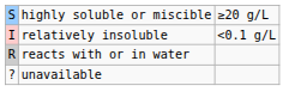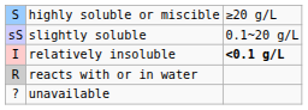+ row: sS | slightly soluble | 0.1~20 g/L
relatively insoluble | column 3: normal -> bold
